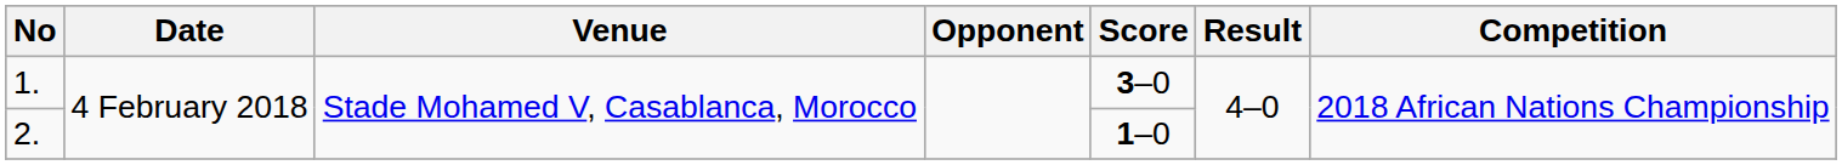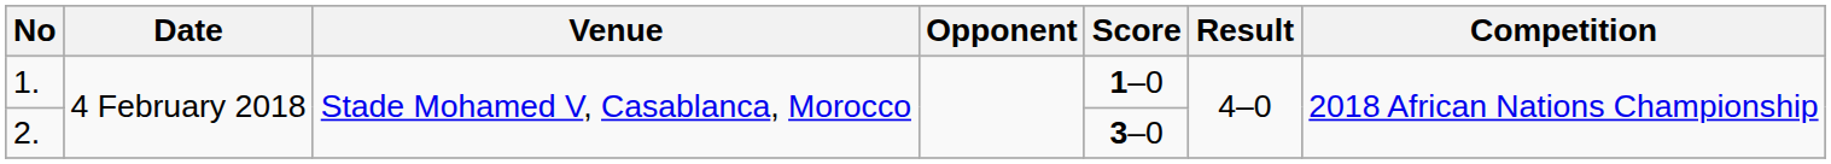1. | Score: 3–0 -> 1–0
2. | Score: 1–0 -> 3–0
